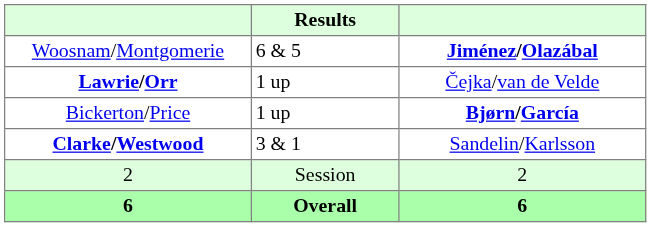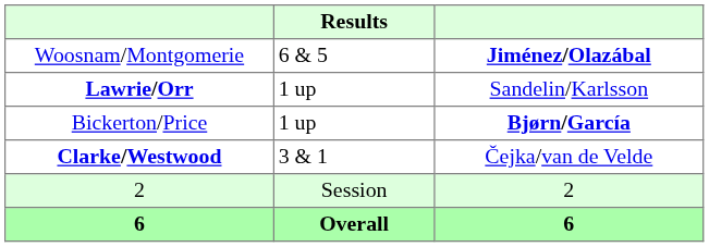Lawrie/Orr | column 3: Čejka/van de Velde -> Sandelin/Karlsson
Clarke/Westwood | column 3: Sandelin/Karlsson -> Čejka/van de Velde
